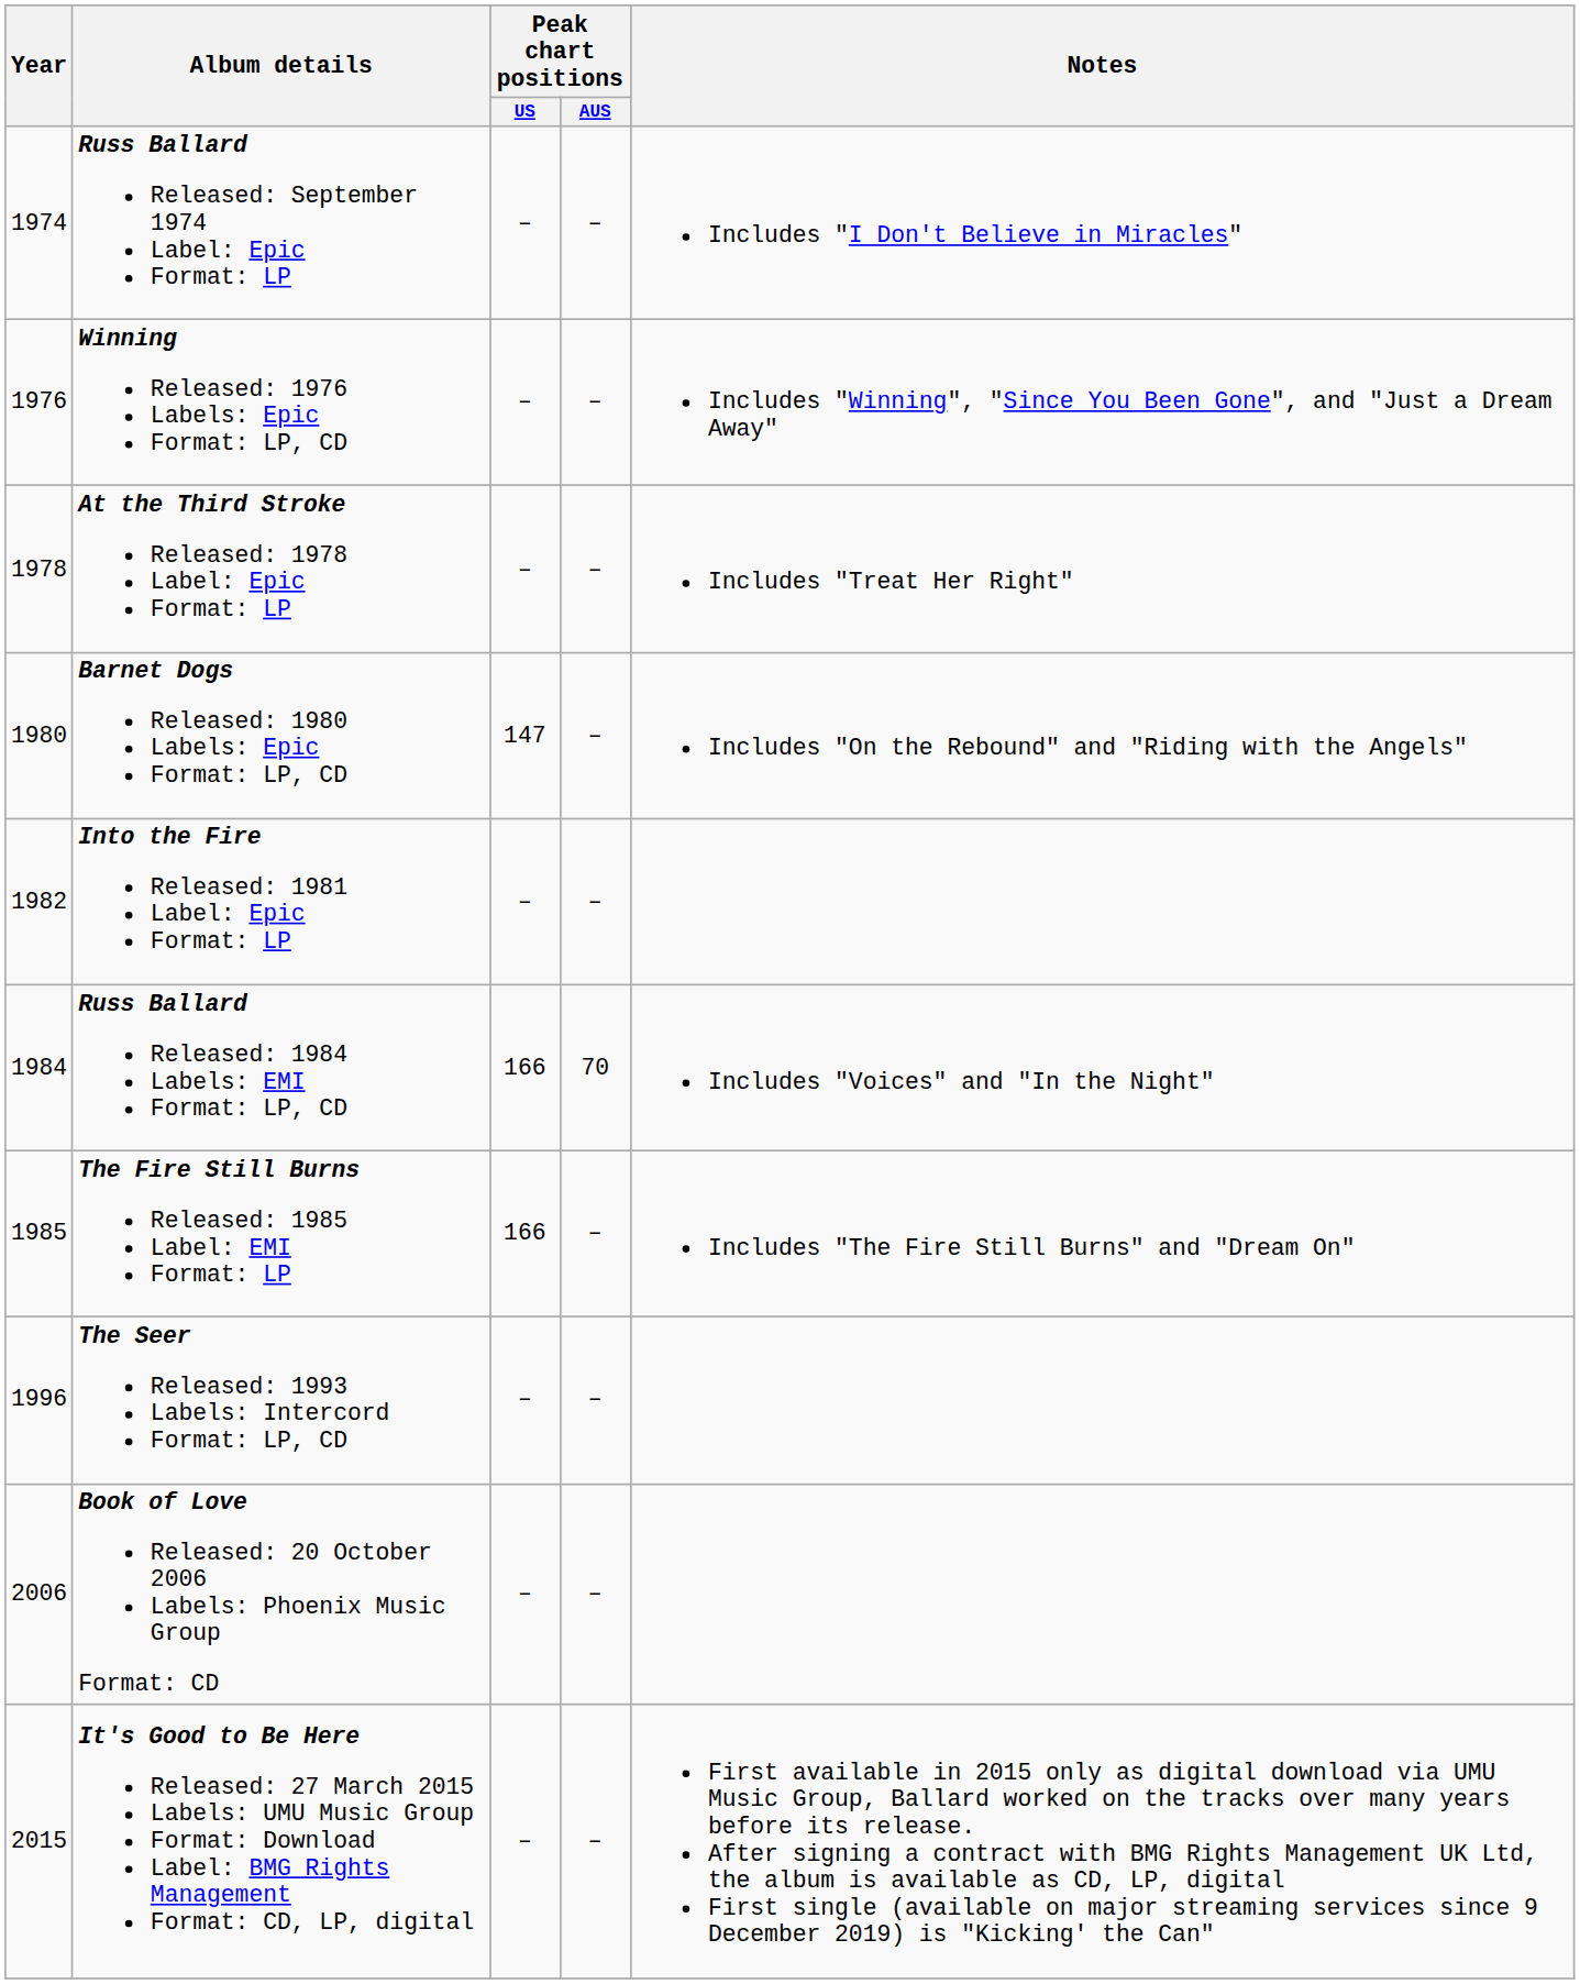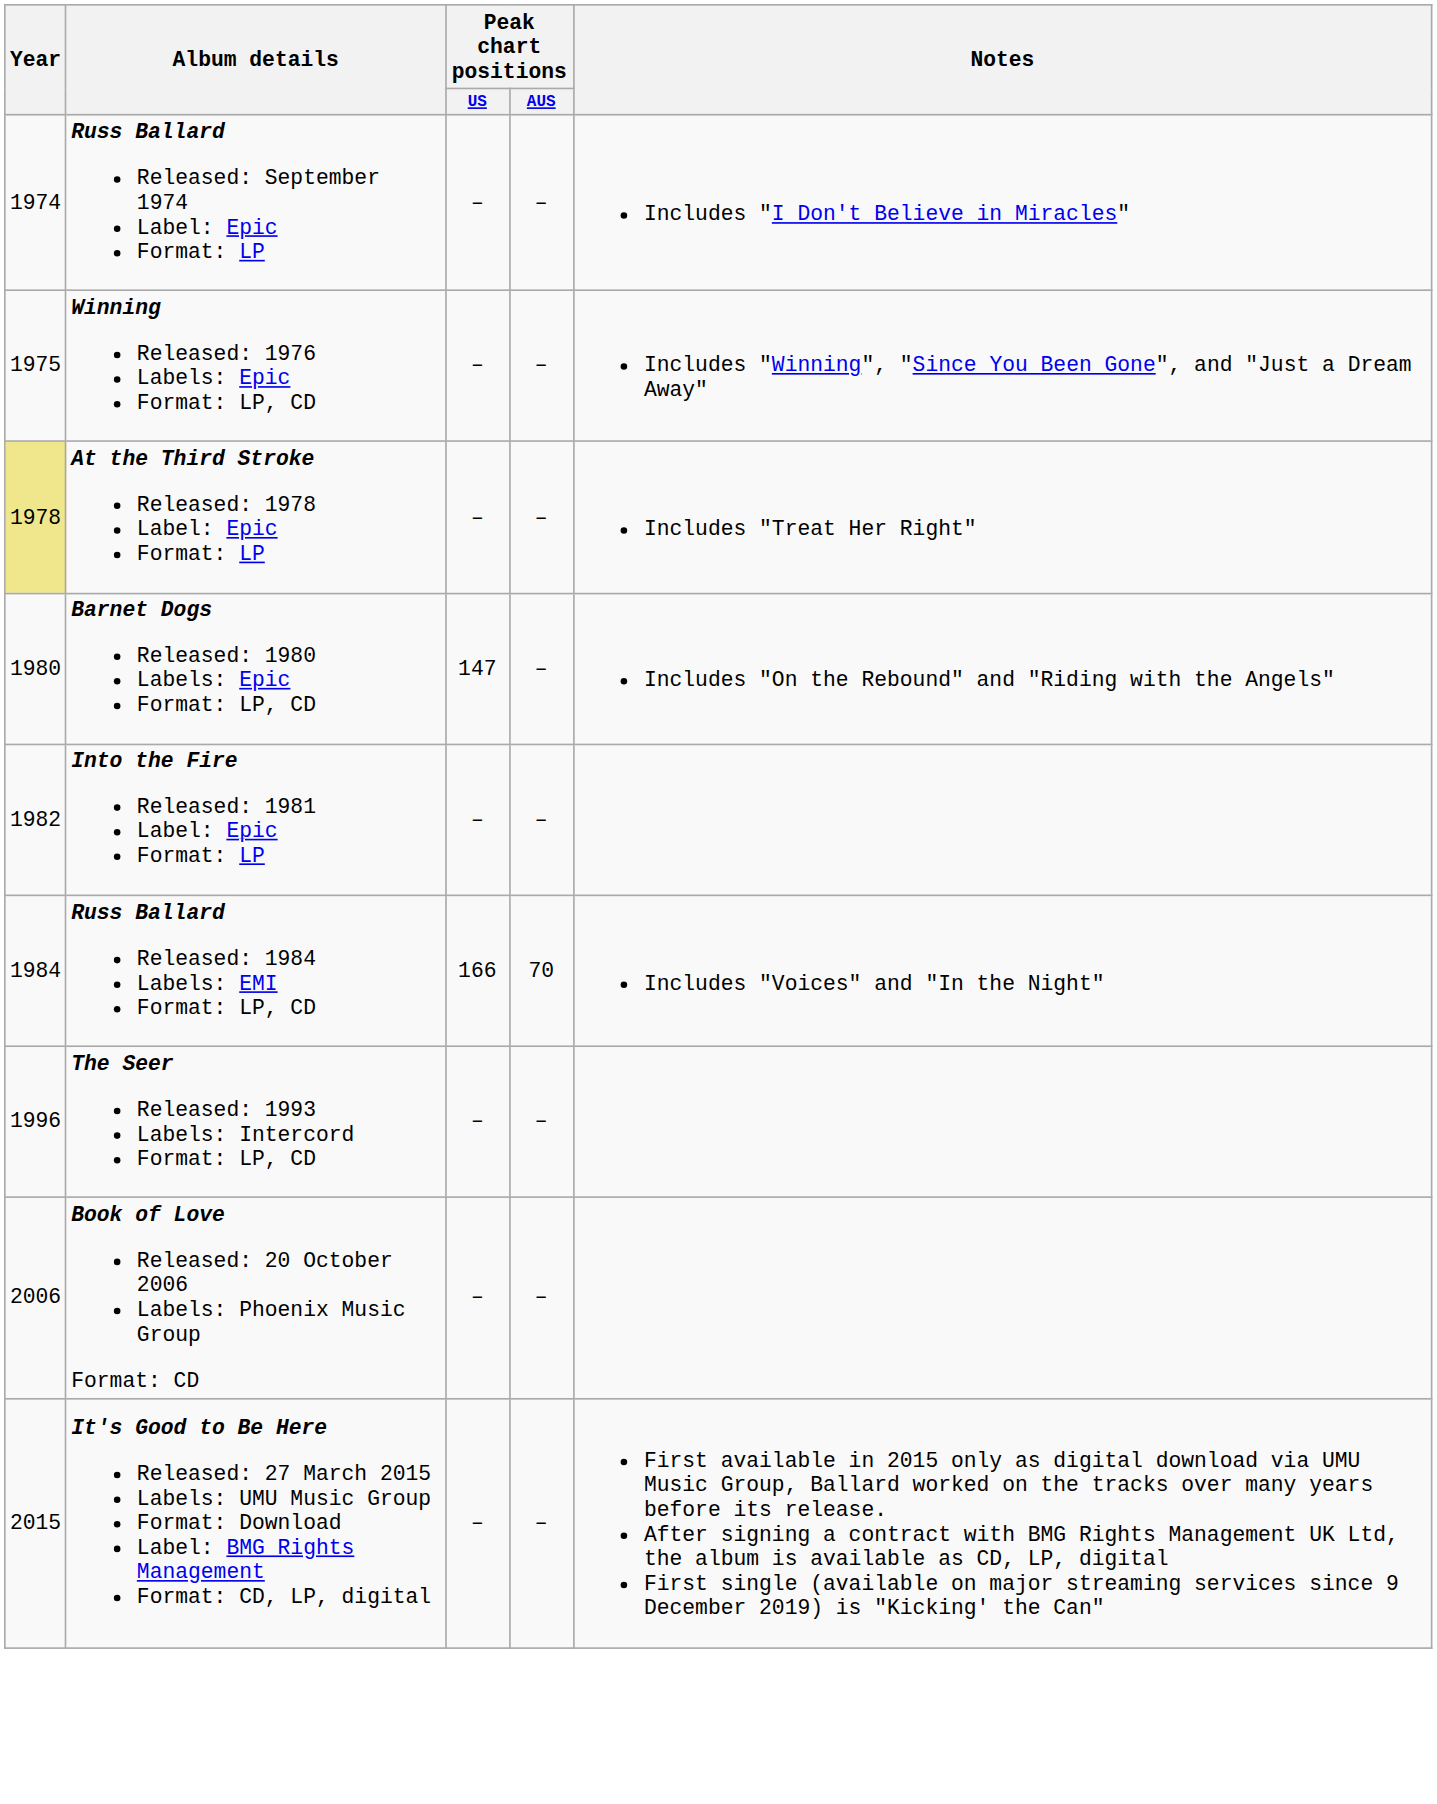Winning Released: 1976 Labels: Epic Format: LP, CD | Year: 1976 -> 1975
At the Third Stroke Released: 1978 Label: Epic Format: LP | Year: no background -> khaki background
- row: 1985 | The Fire Still Burns Released: 1985 Label: EMI Format: LP | 166 | – | Includes "The Fire Still Burns" and "Dream On"
